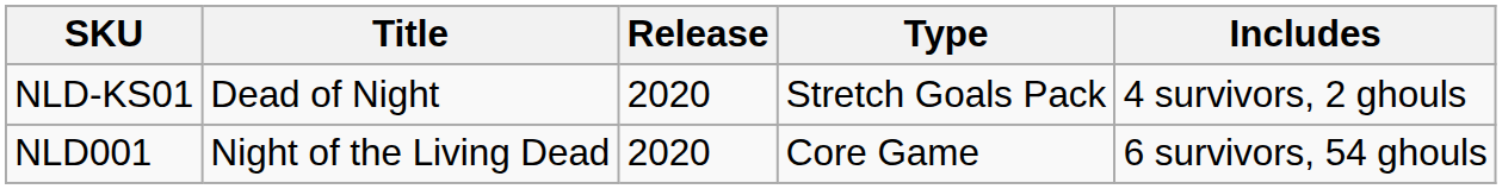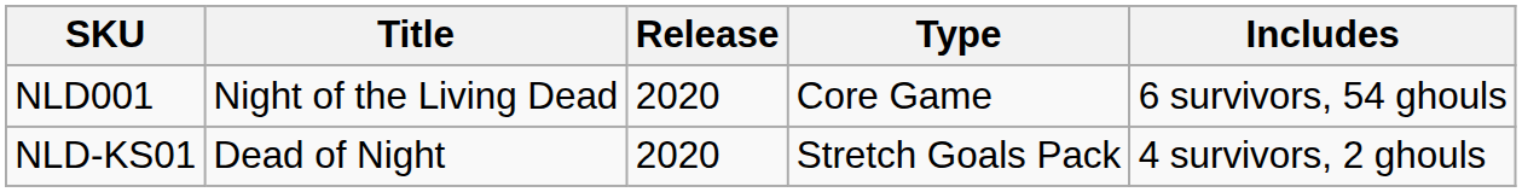rows swapped: NLD001 <-> NLD-KS01
